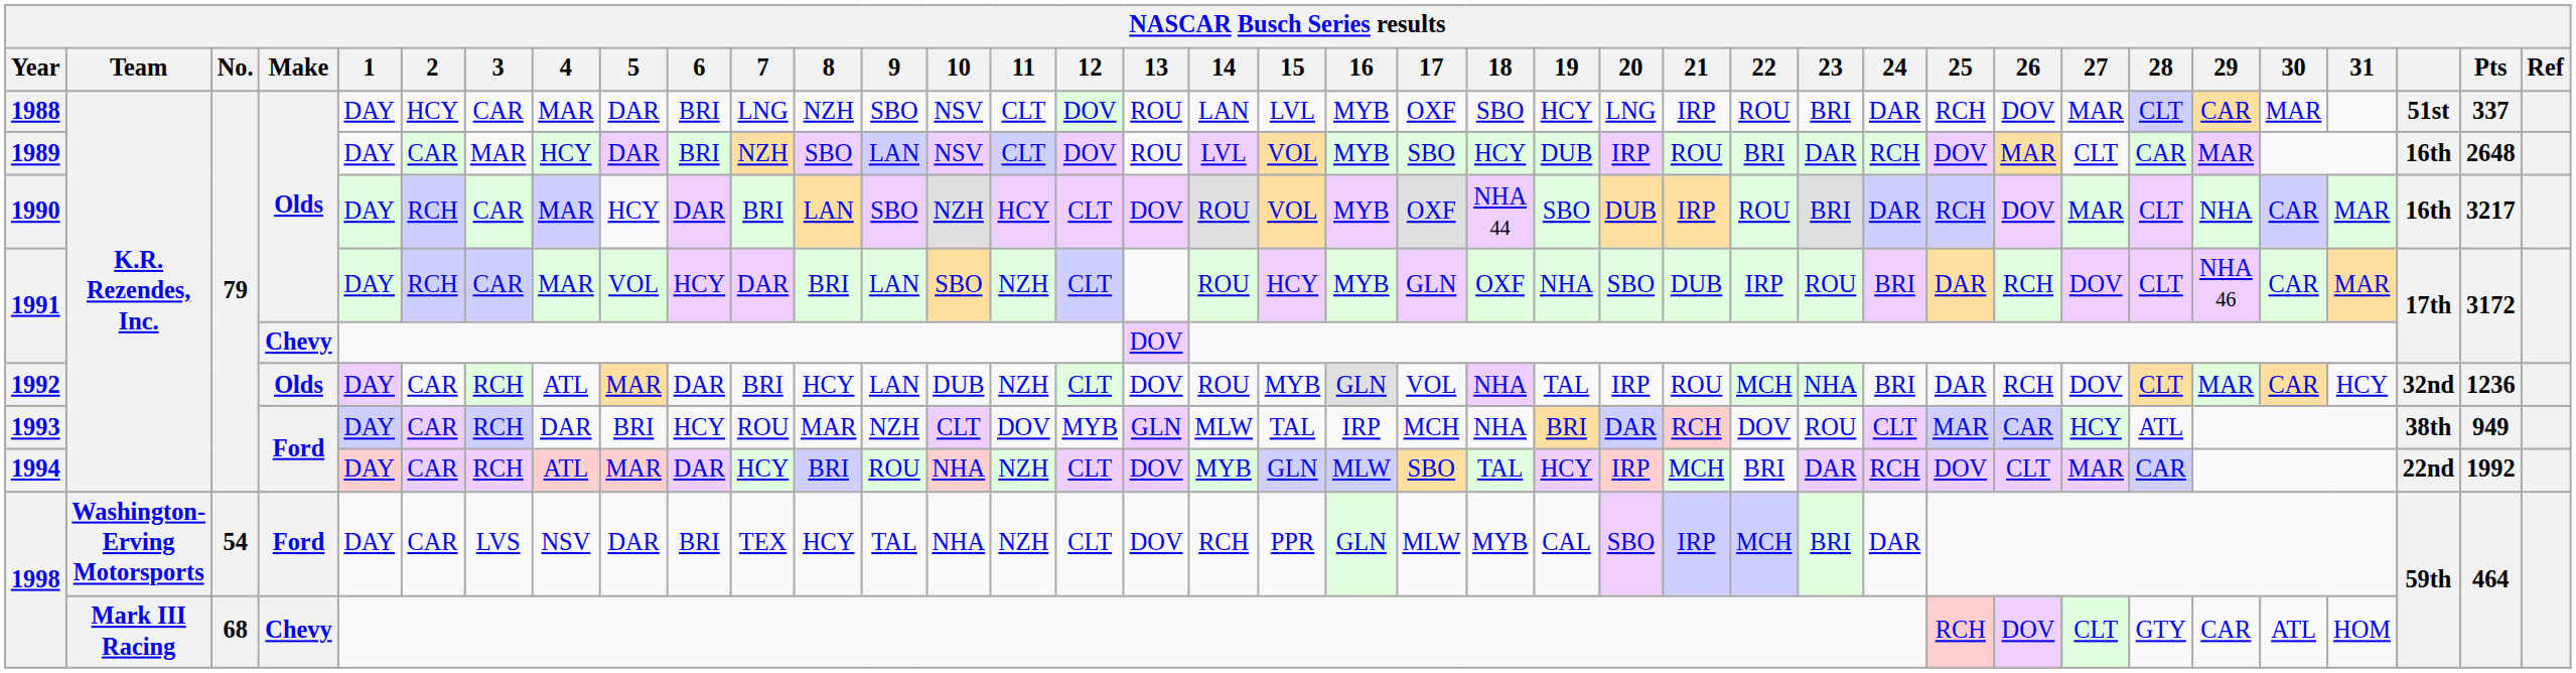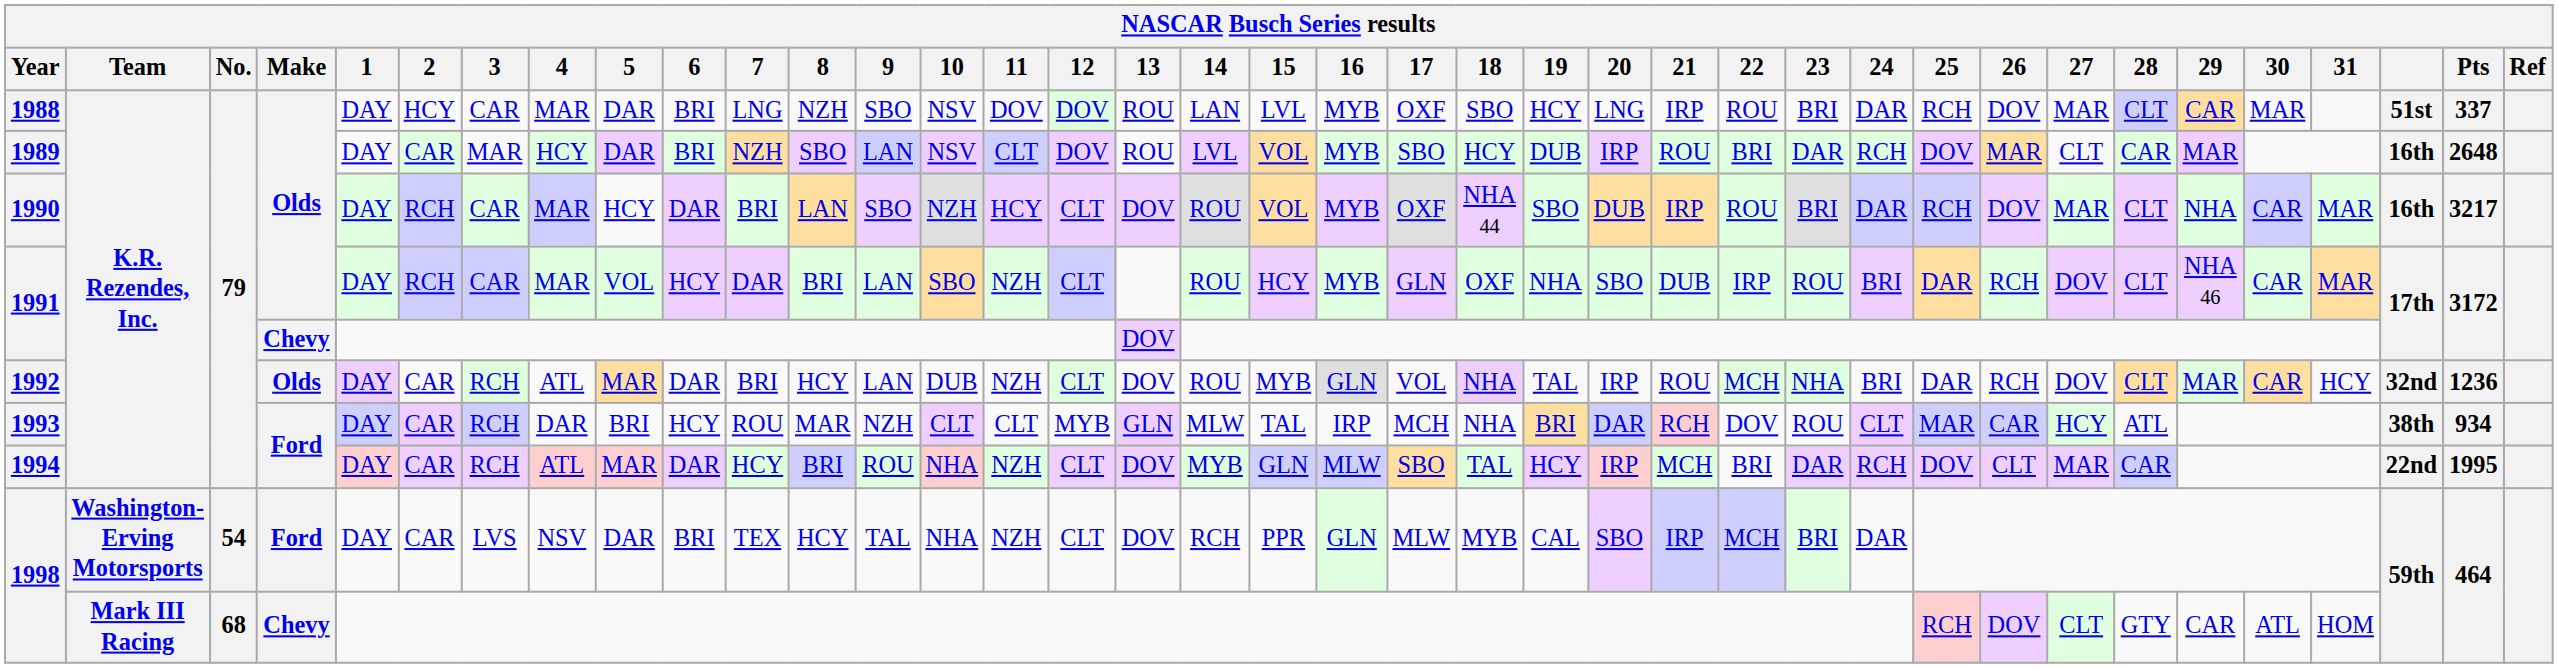1988 | 11: CLT -> DOV
1993 | 11: DOV -> CLT
1993 | Pts: 949 -> 934
1994 | Pts: 1992 -> 1995
